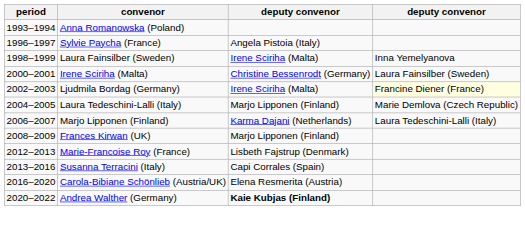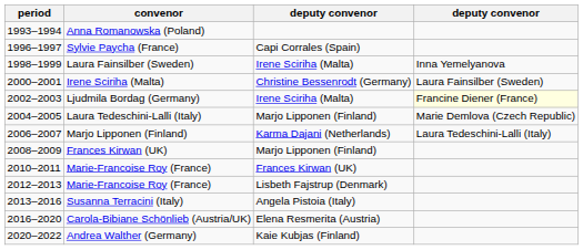Sylvie Paycha (France) | column 3: Angela Pistoia (Italy) -> Capi Corrales (Spain)
+ row: 2010–2011 | Marie-Francoise Roy (France) | Frances Kirwan (UK)
Susanna Terracini (Italy) | column 3: Capi Corrales (Spain) -> Angela Pistoia (Italy)
Andrea Walther (Germany) | column 3: bold -> normal
